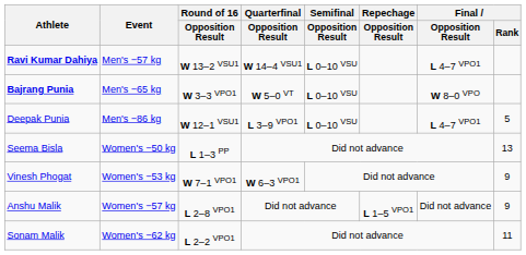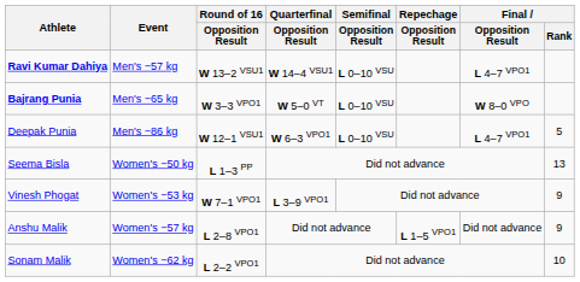Deepak Punia | Quarterfinal / Opposition Result: L 3–9 VPO1 -> W 6–3 VPO1
Vinesh Phogat | Quarterfinal / Opposition Result: W 6–3 VPO1 -> L 3–9 VPO1
Sonam Malik | Final / Rank: 11 -> 10
